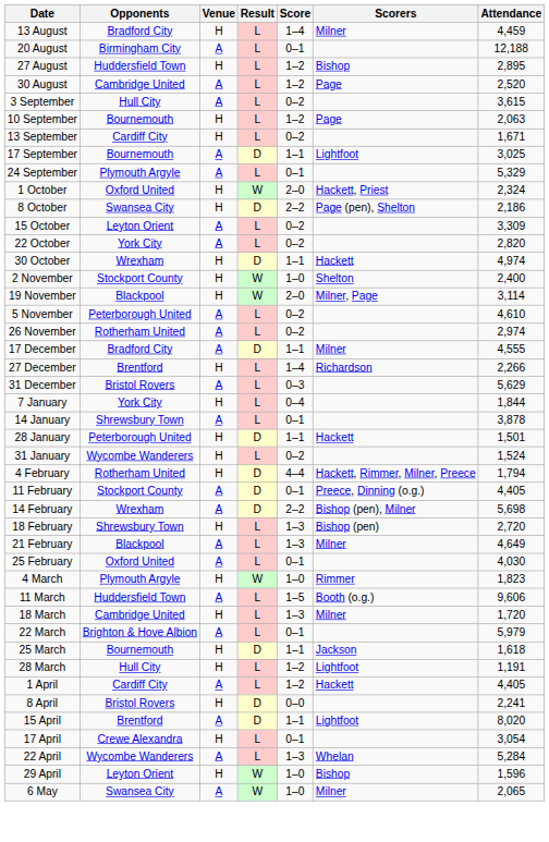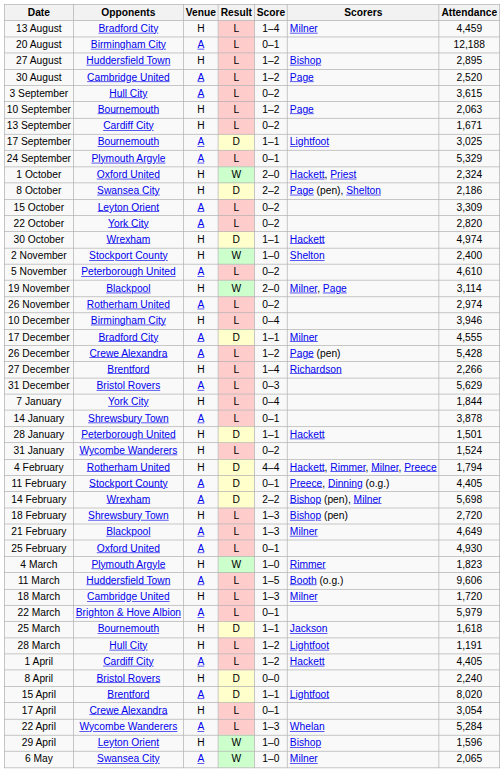rows swapped: 5 November <-> 19 November
+ row: 10 December | Birmingham City | H | L | 0–4 | 3,946
+ row: 26 December | Crewe Alexandra | A | L | 1–2 | Page (pen) | 5,428
25 February | Attendance: 4,030 -> 4,930
8 April | Attendance: 2,241 -> 2,240
